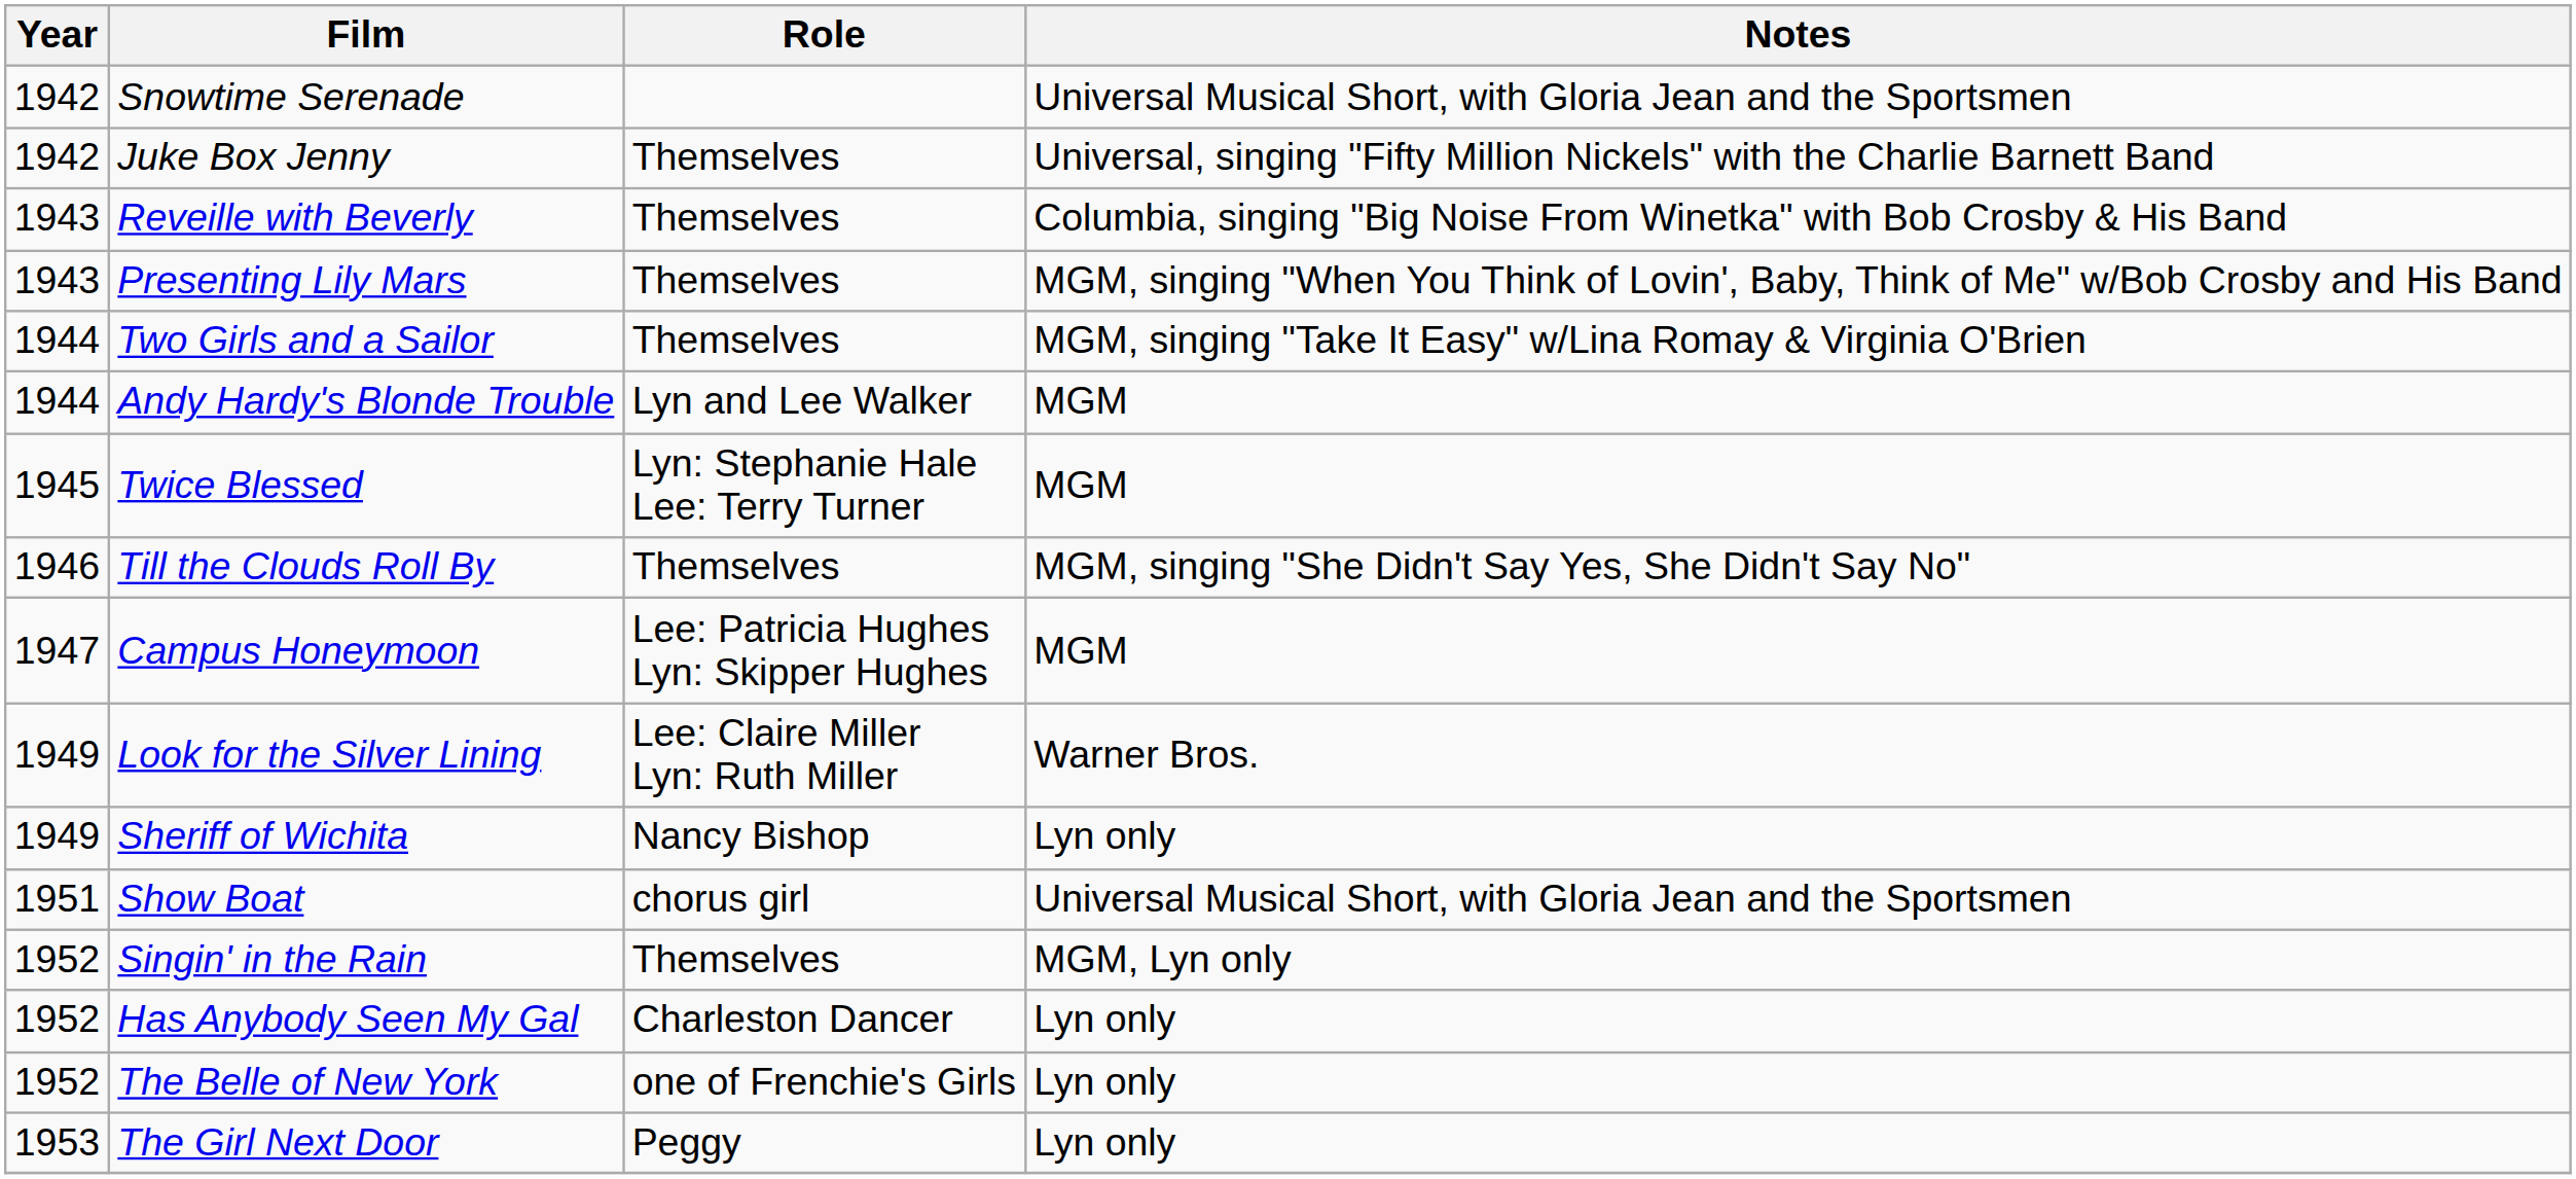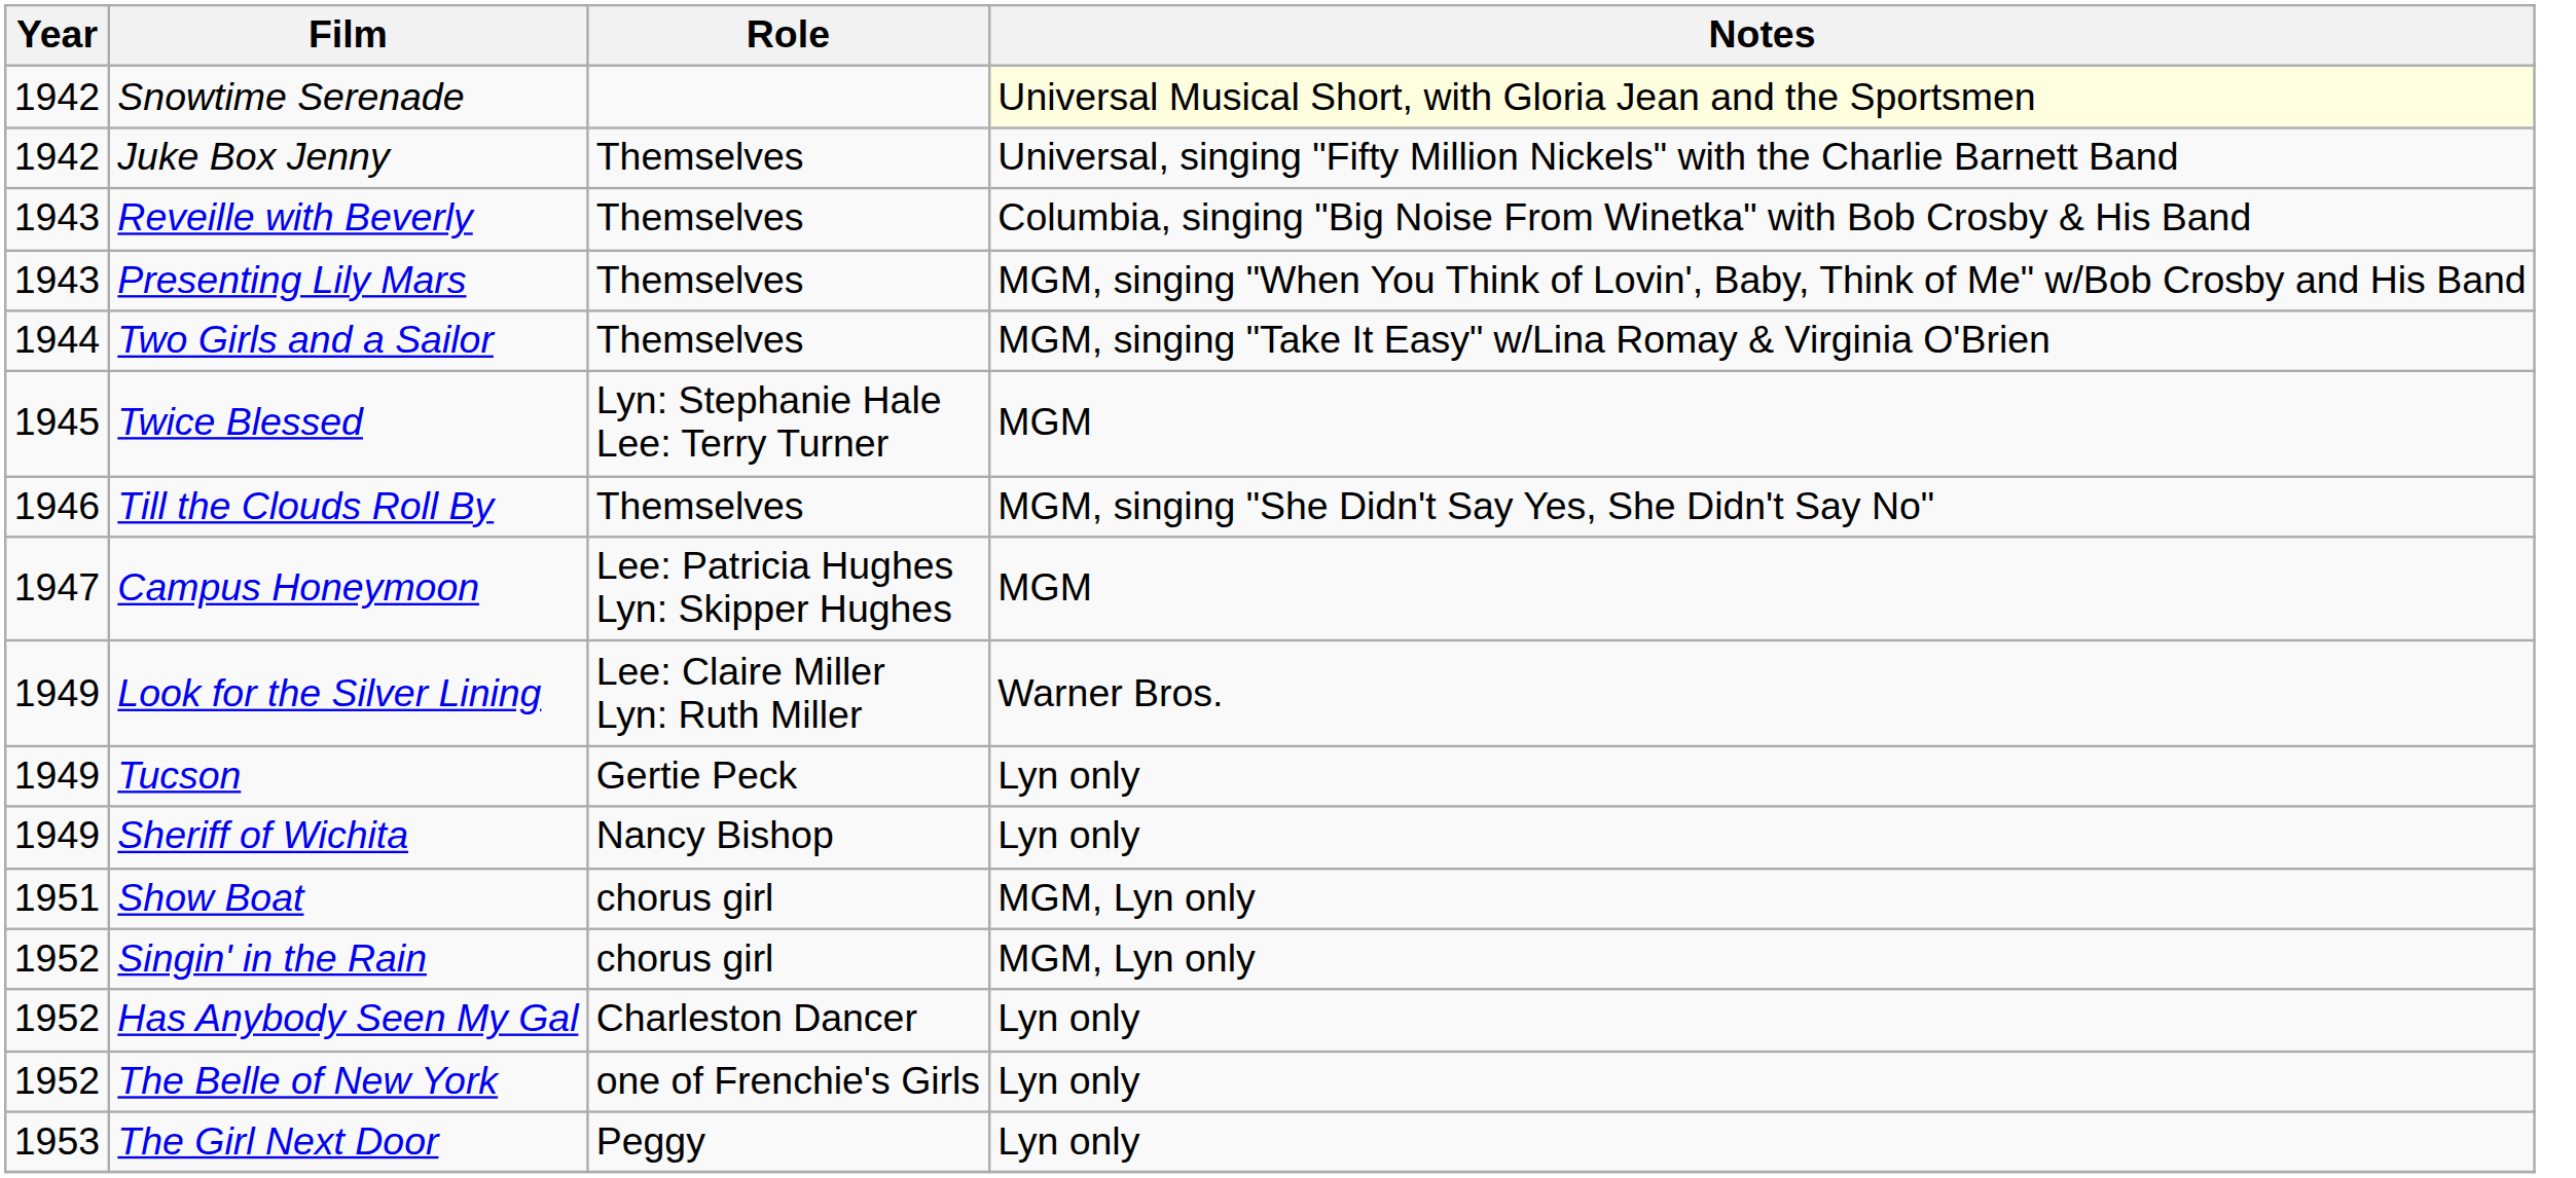Snowtime Serenade | Notes: no background -> lightyellow background
- row: 1944 | Andy Hardy's Blonde Trouble | Lyn and Lee Walker | MGM
+ row: 1949 | Tucson | Gertie Peck | Lyn only
Show Boat | Notes: Universal Musical Short, with Gloria Jean and the Sportsmen -> MGM, Lyn only
Singin' in the Rain | Role: Themselves -> chorus girl
